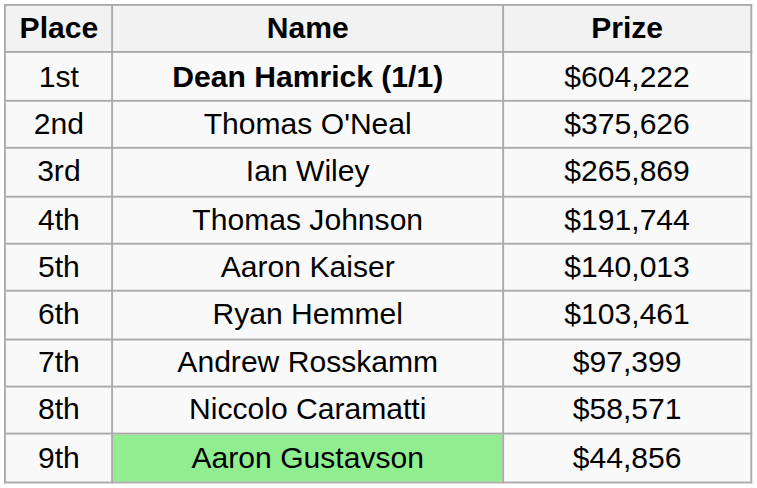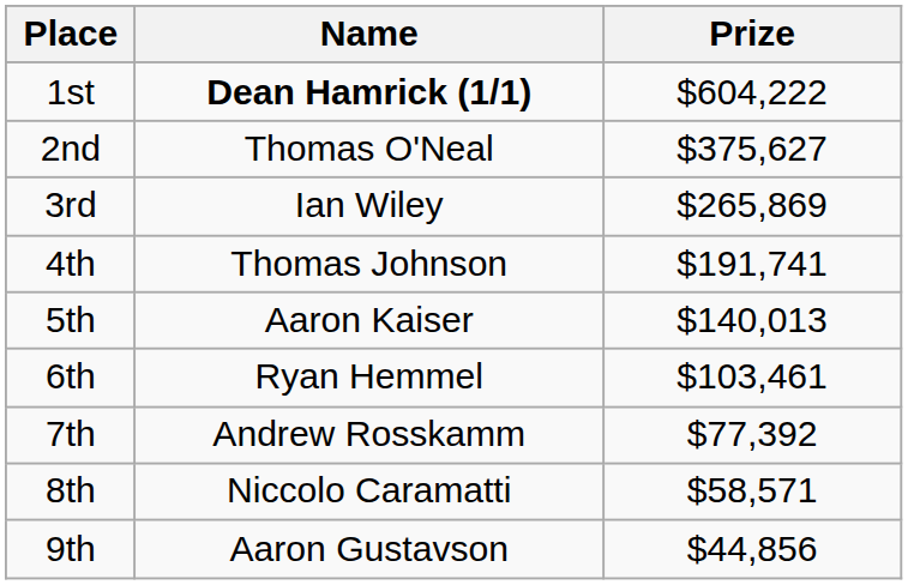2nd | Prize: $375,626 -> $375,627
4th | Prize: $191,744 -> $191,741
7th | Prize: $97,399 -> $77,392
9th | Name: lightgreen background -> no background
